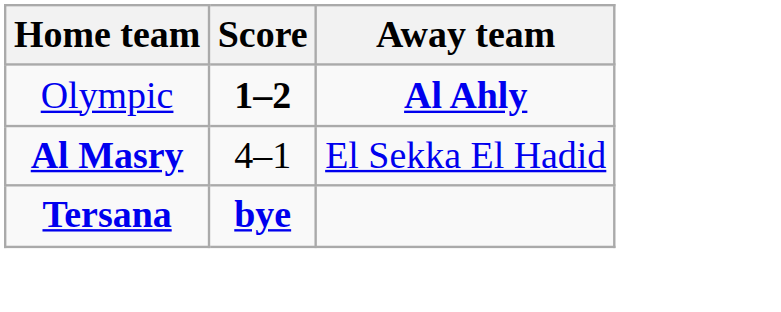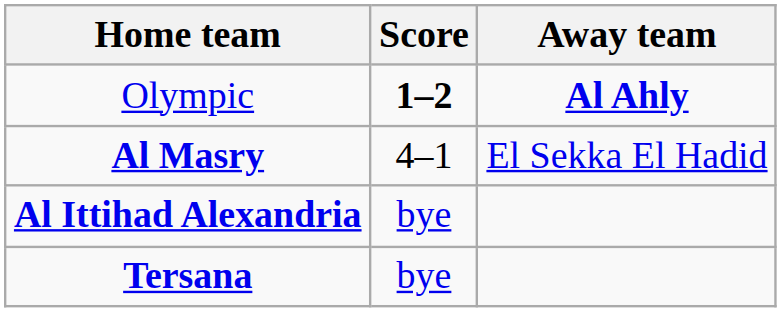+ row: Al Ittihad Alexandria | bye
Tersana | Score: bold -> normal
